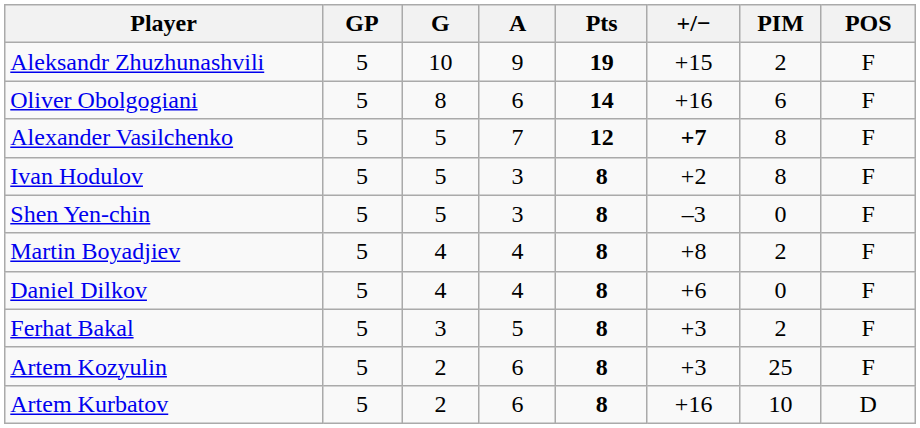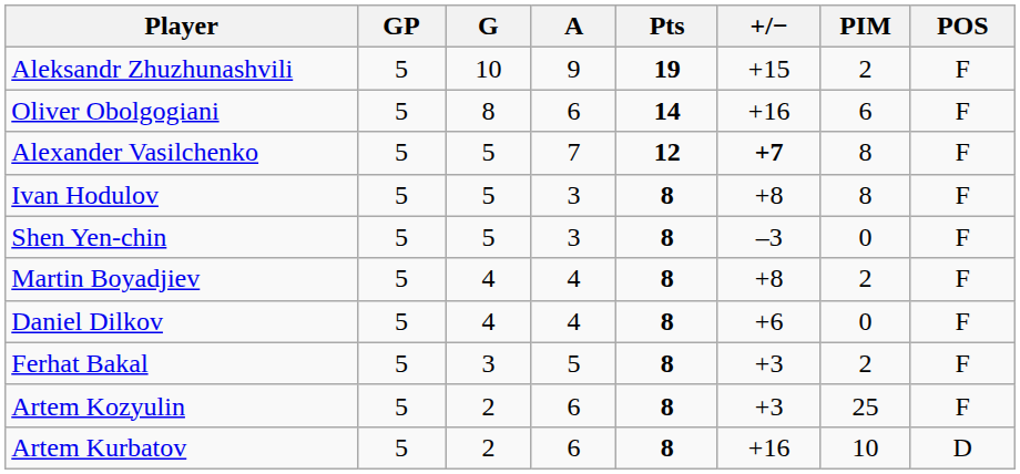Ivan Hodulov | +/−: +2 -> +8
